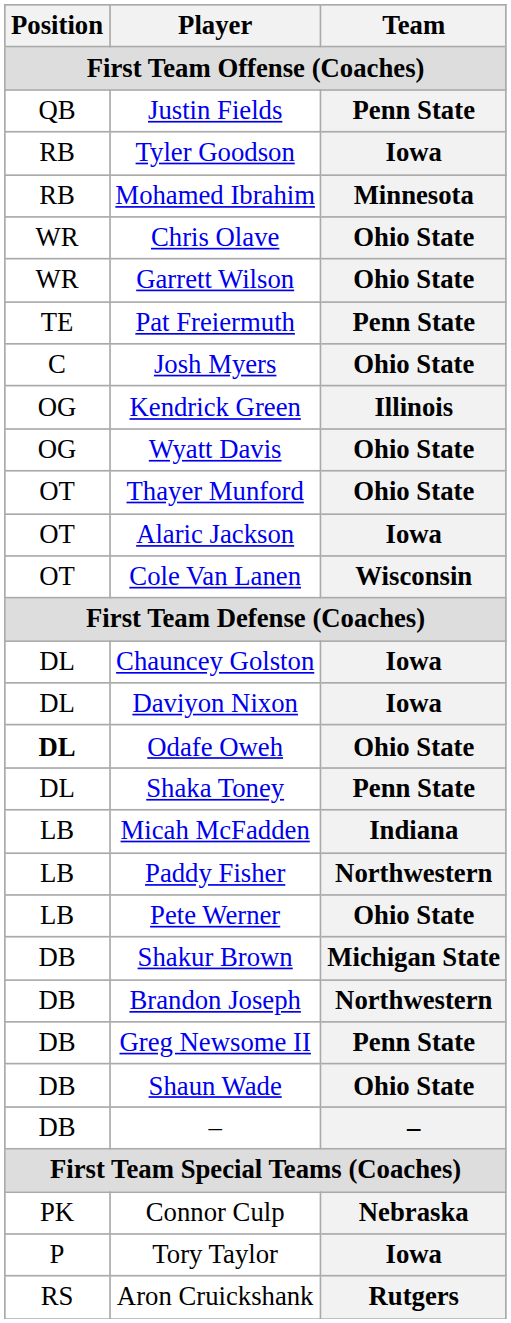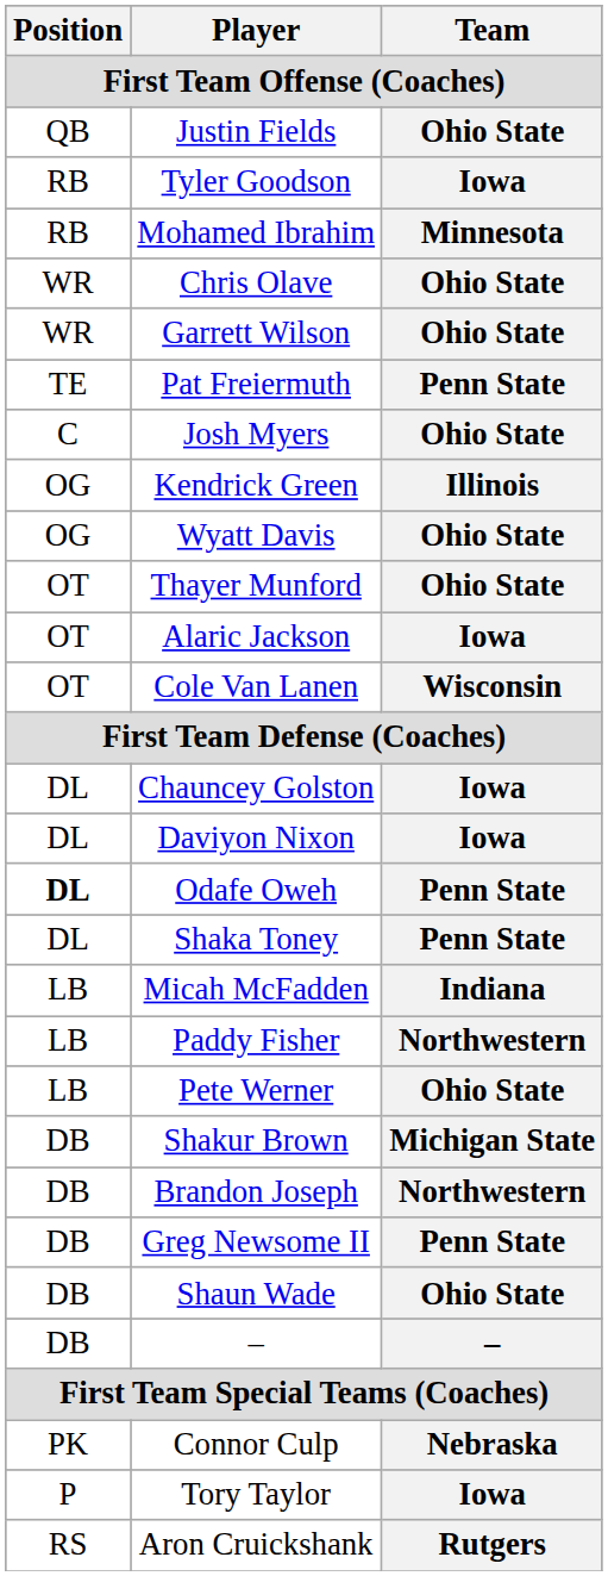Justin Fields | Team: Penn State -> Ohio State
Odafe Oweh | Team: Ohio State -> Penn State
